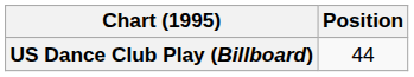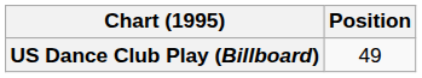US Dance Club Play (Billboard) | Position: 44 -> 49
